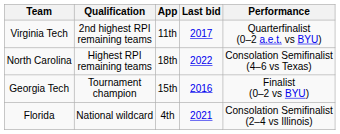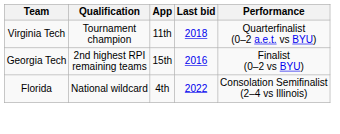Virginia Tech | Qualification: 2nd highest RPI remaining teams -> Tournament champion
Virginia Tech | Last bid: 2017 -> 2018
- row: North Carolina | Highest RPI remaining teams | 18th | 2022 | Consolation Semifinalist (4–6 vs Texas)
Georgia Tech | Qualification: Tournament champion -> 2nd highest RPI remaining teams
Florida | Last bid: 2021 -> 2022
